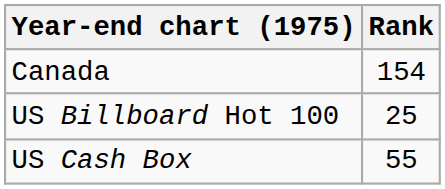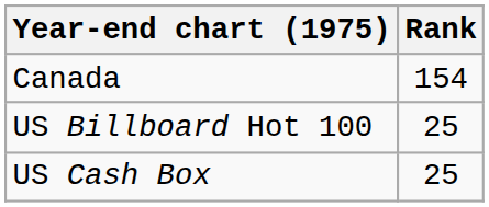US Cash Box | Rank: 55 -> 25
